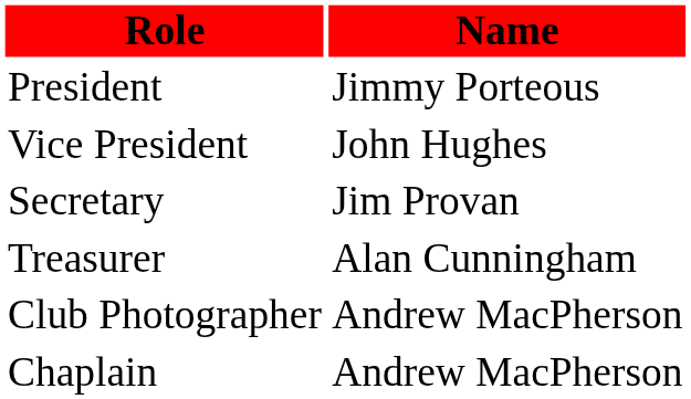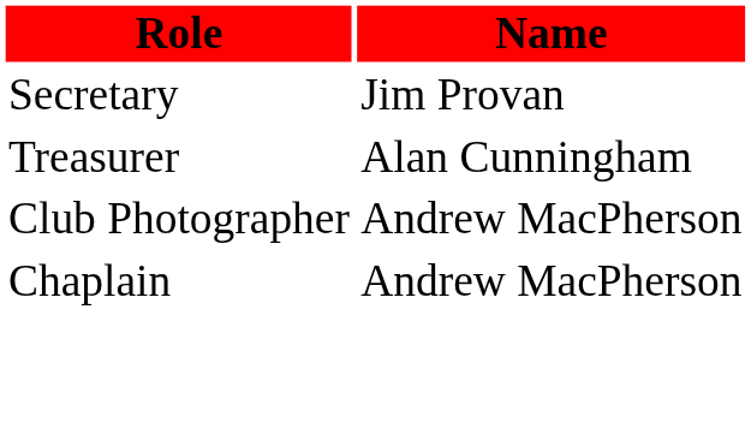- row: President | Jimmy Porteous
- row: Vice President | John Hughes
